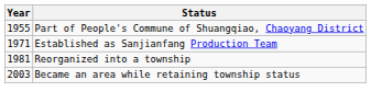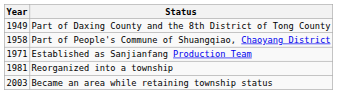+ row: 1949 | Part of Daxing County and the 8th District of Tong County
Part of People's Commune of Shuangqiao, Chaoyang District | Year: 1955 -> 1958
